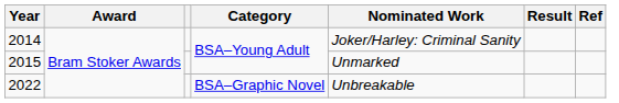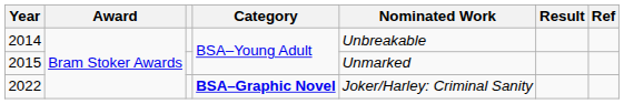2014 | Nominated Work: Joker/Harley: Criminal Sanity -> Unbreakable
2022 | Category: normal -> bold
2022 | Nominated Work: Unbreakable -> Joker/Harley: Criminal Sanity
